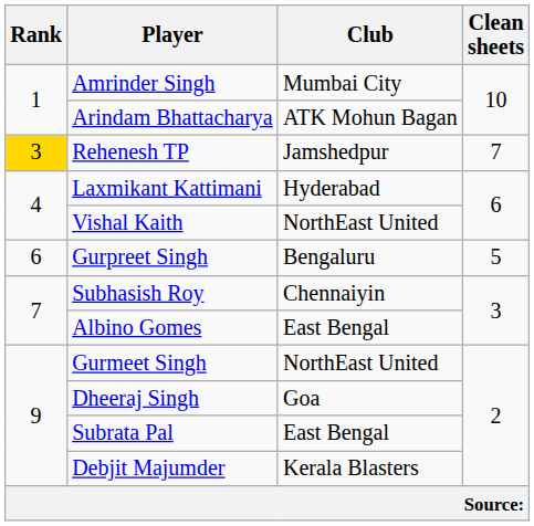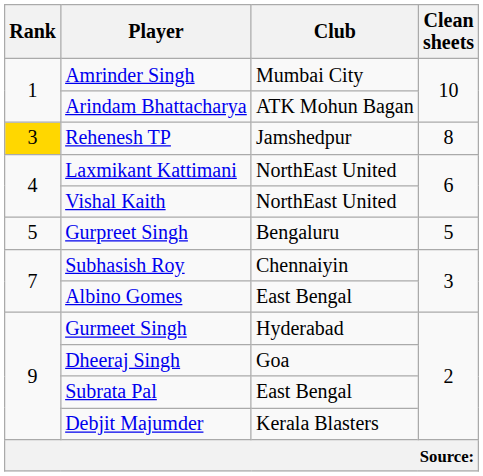Rehenesh TP | Clean sheets: 7 -> 8
Laxmikant Kattimani | Club: Hyderabad -> NorthEast United
Gurpreet Singh | Rank: 6 -> 5
Gurmeet Singh | Club: NorthEast United -> Hyderabad
